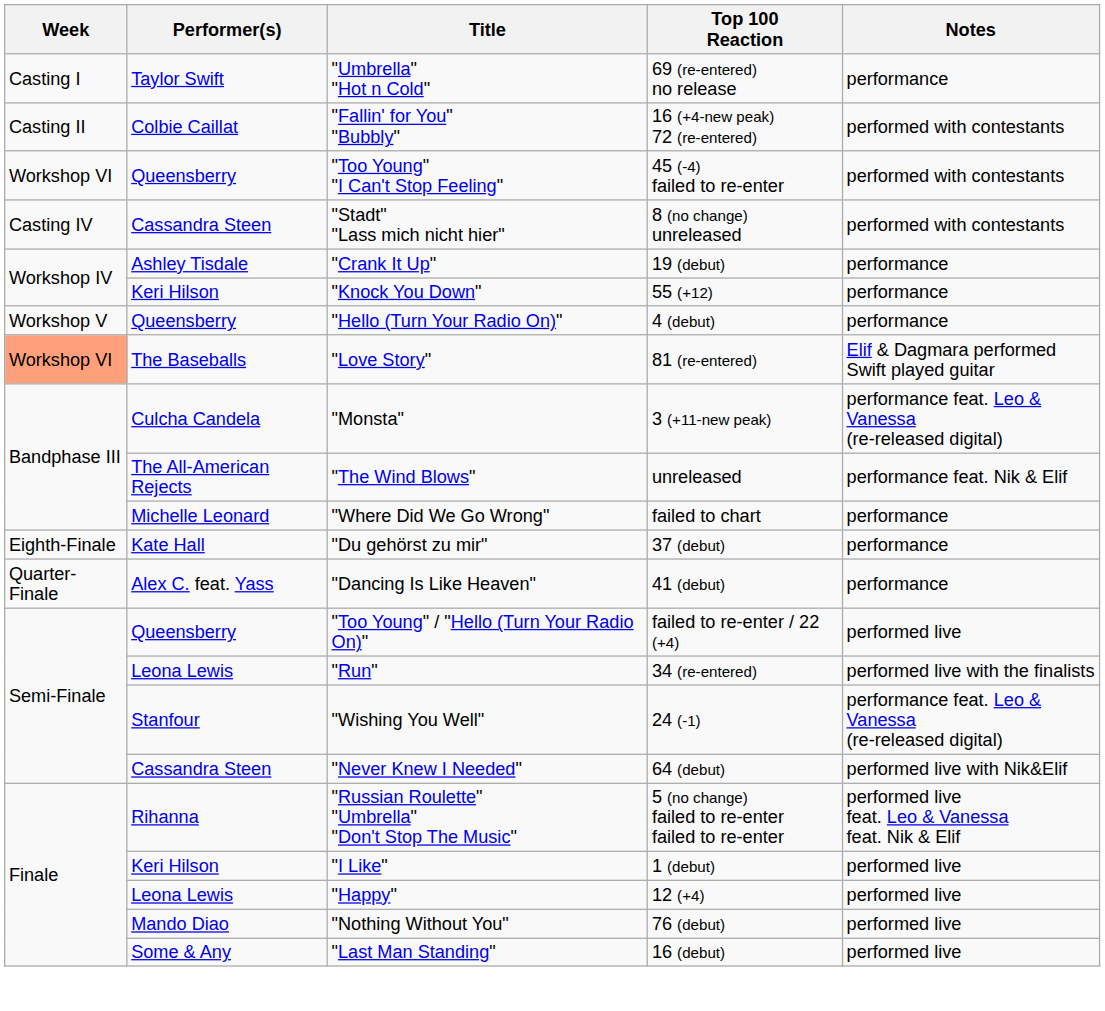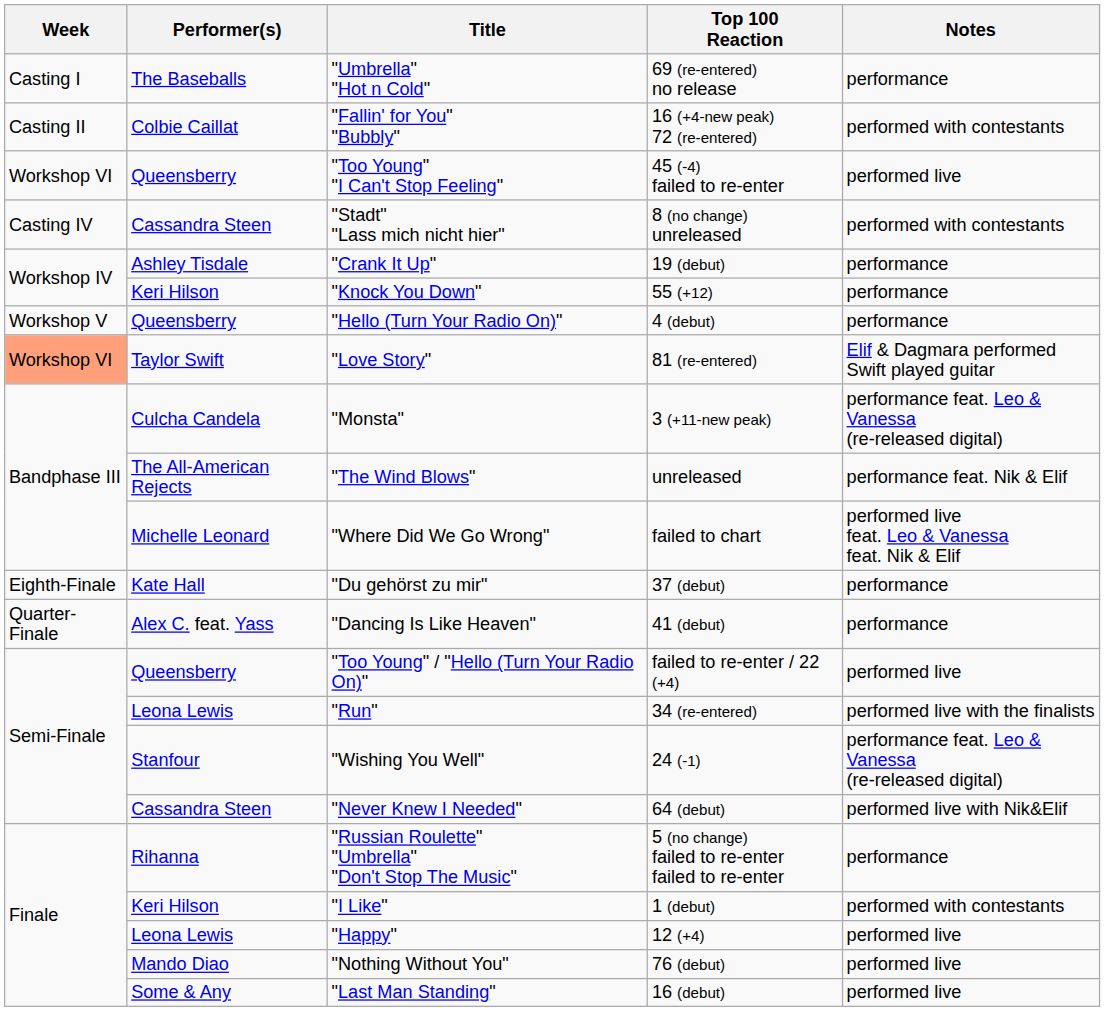"Umbrella" "Hot n Cold" | Performer(s): Taylor Swift -> The Baseballs
"Too Young" "I Can't Stop Feeling" | Notes: performed with contestants -> performed live
"Love Story" | Performer(s): The Baseballs -> Taylor Swift
"Where Did We Go Wrong" | Notes: performance -> performed live feat. Leo & Vanessa feat. Nik & Elif
"Russian Roulette" "Umbrella" "Don't Stop The Music" | Notes: performed live feat. Leo & Vanessa feat. Nik & Elif -> performance
"I Like" | Notes: performed live -> performed with contestants
